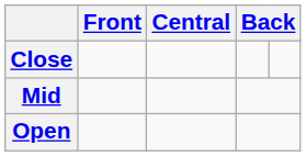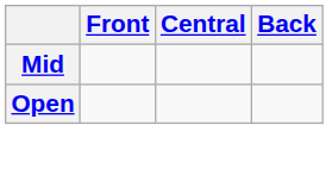- row: Close
